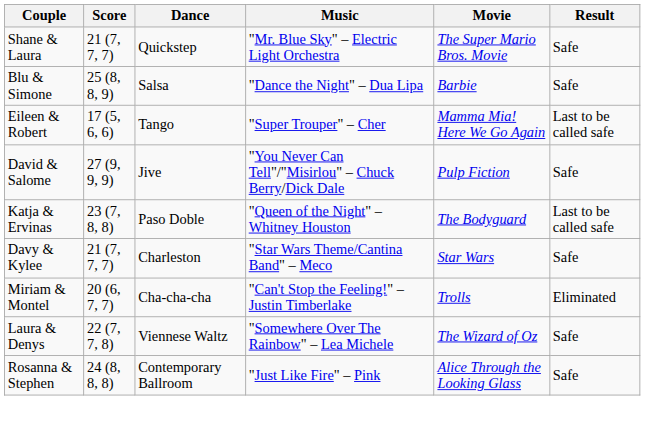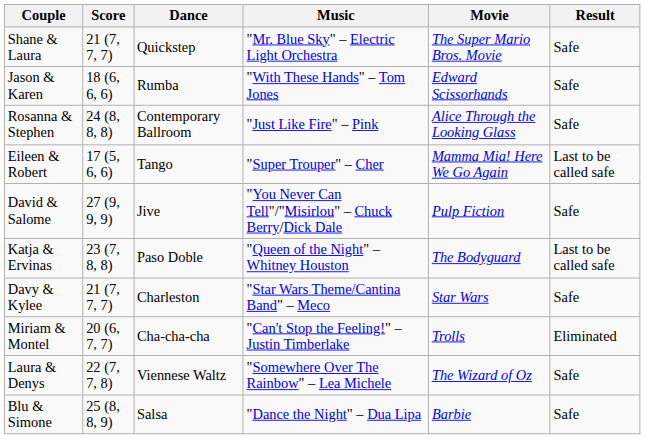+ row: Jason & Karen | 18 (6, 6, 6) | Rumba | "With These Hands" – Tom Jones | Edward Scissorhands | Safe
rows swapped: Rosanna & Stephen <-> Blu & Simone
